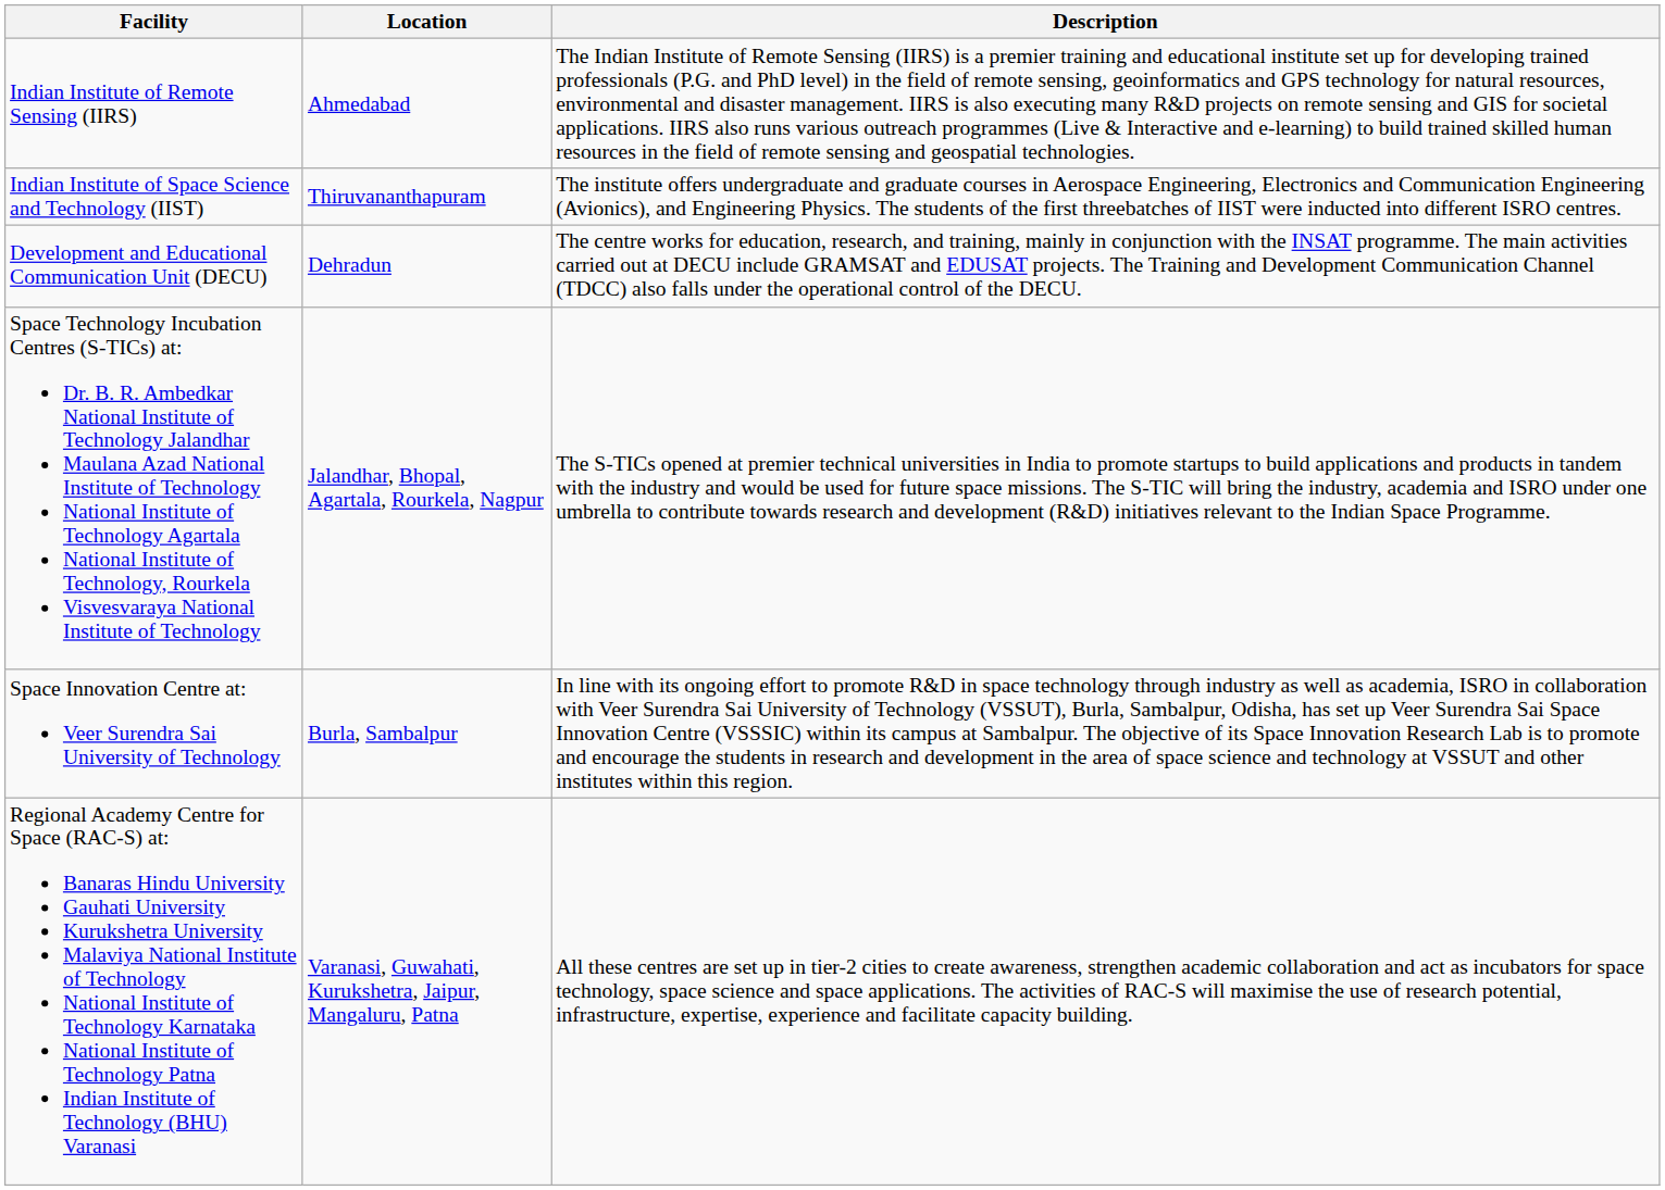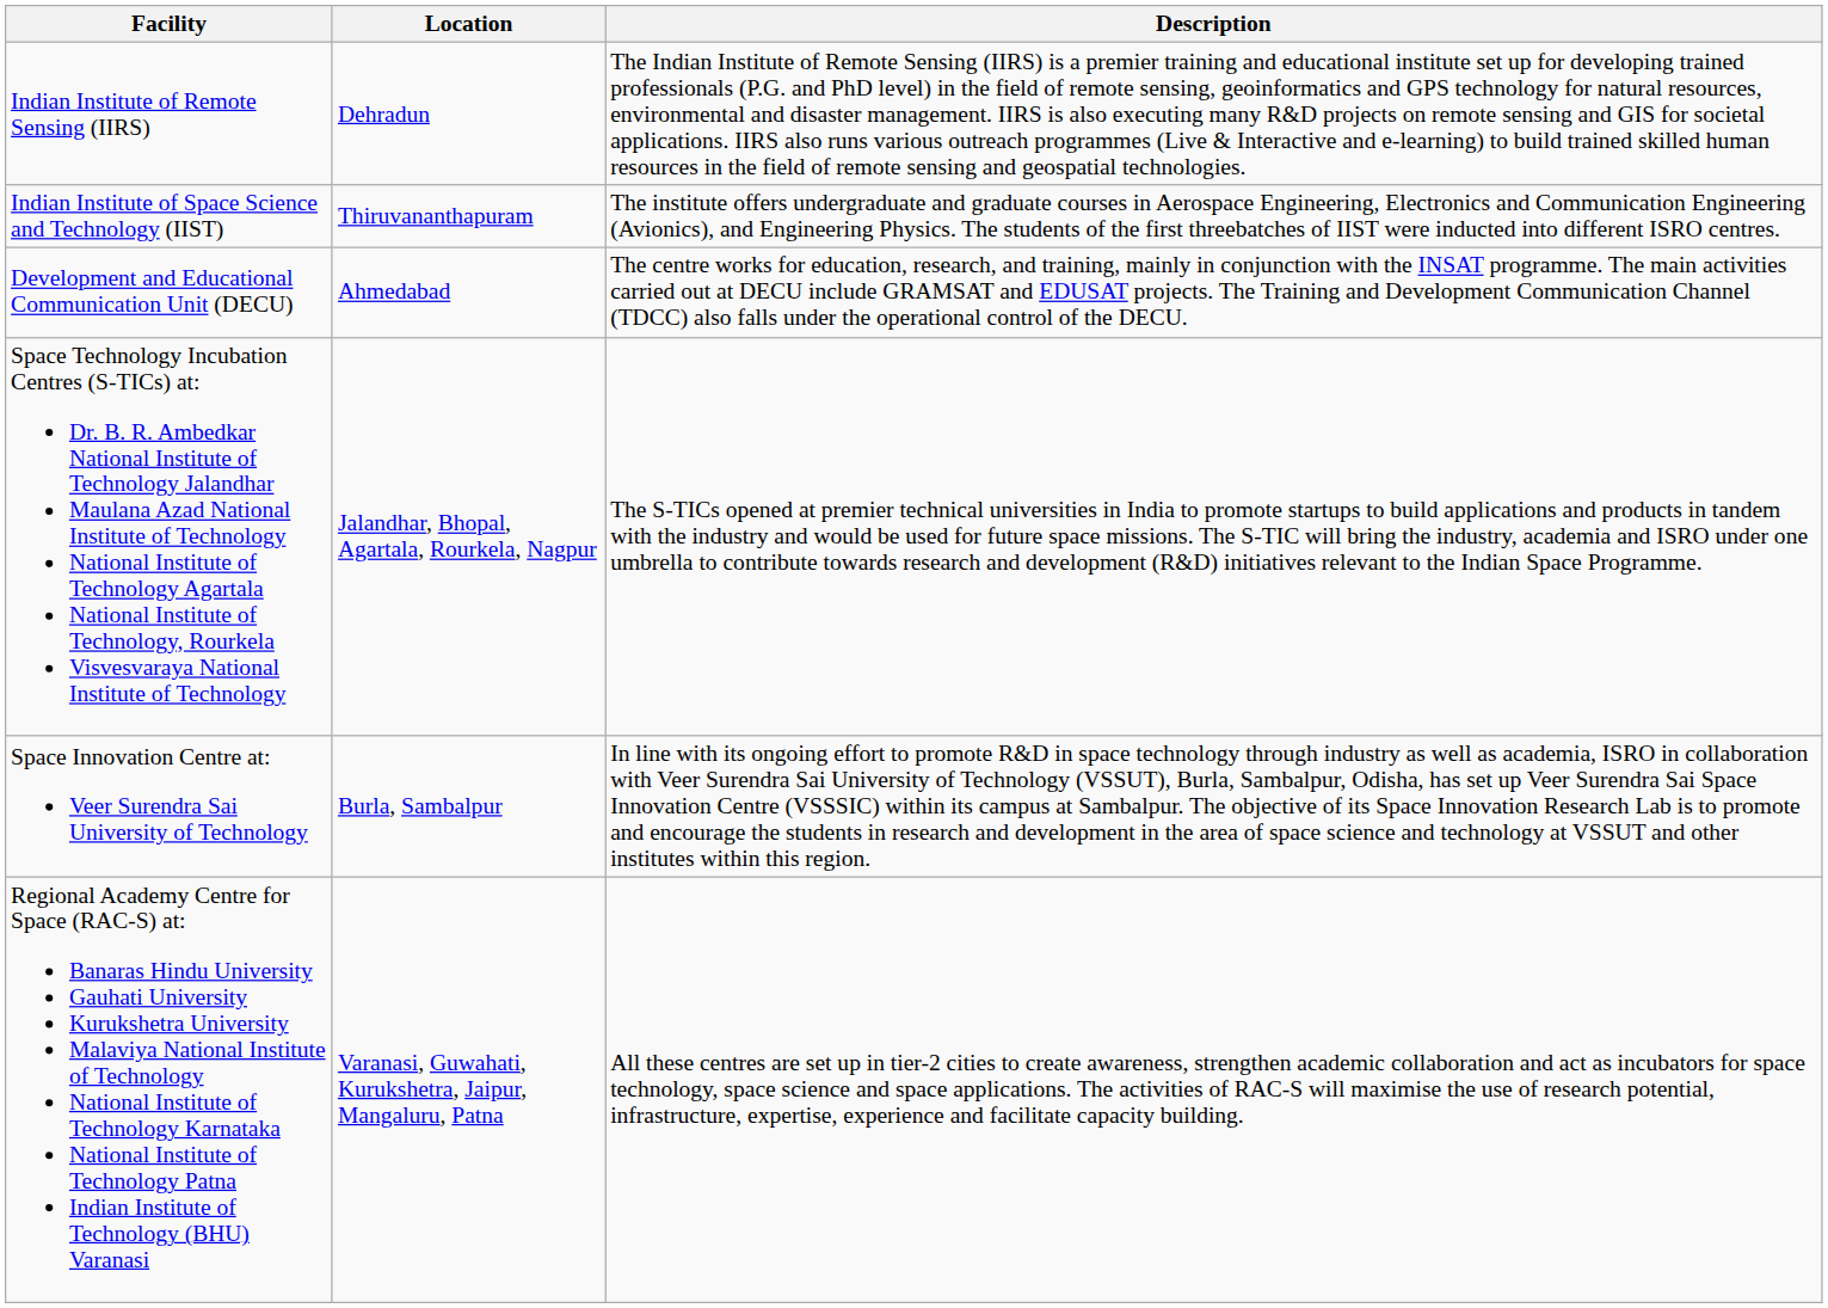Indian Institute of Remote Sensing (IIRS) | Location: Ahmedabad -> Dehradun
Development and Educational Communication Unit (DECU) | Location: Dehradun -> Ahmedabad
